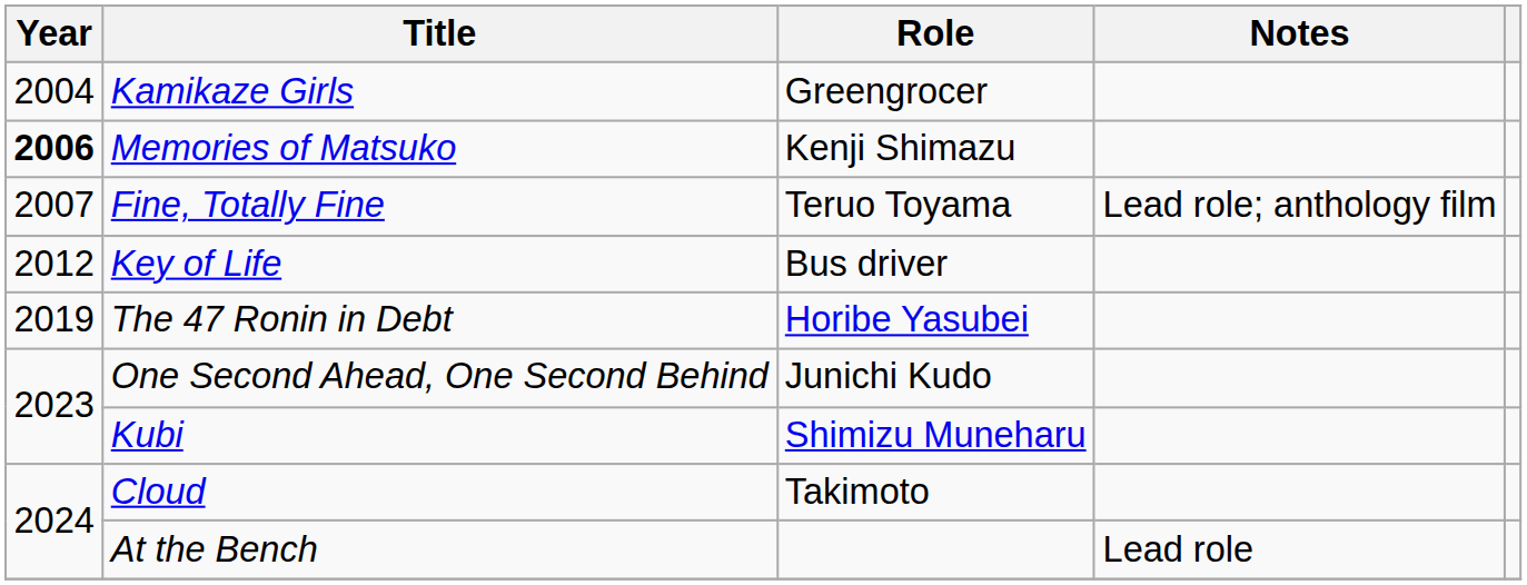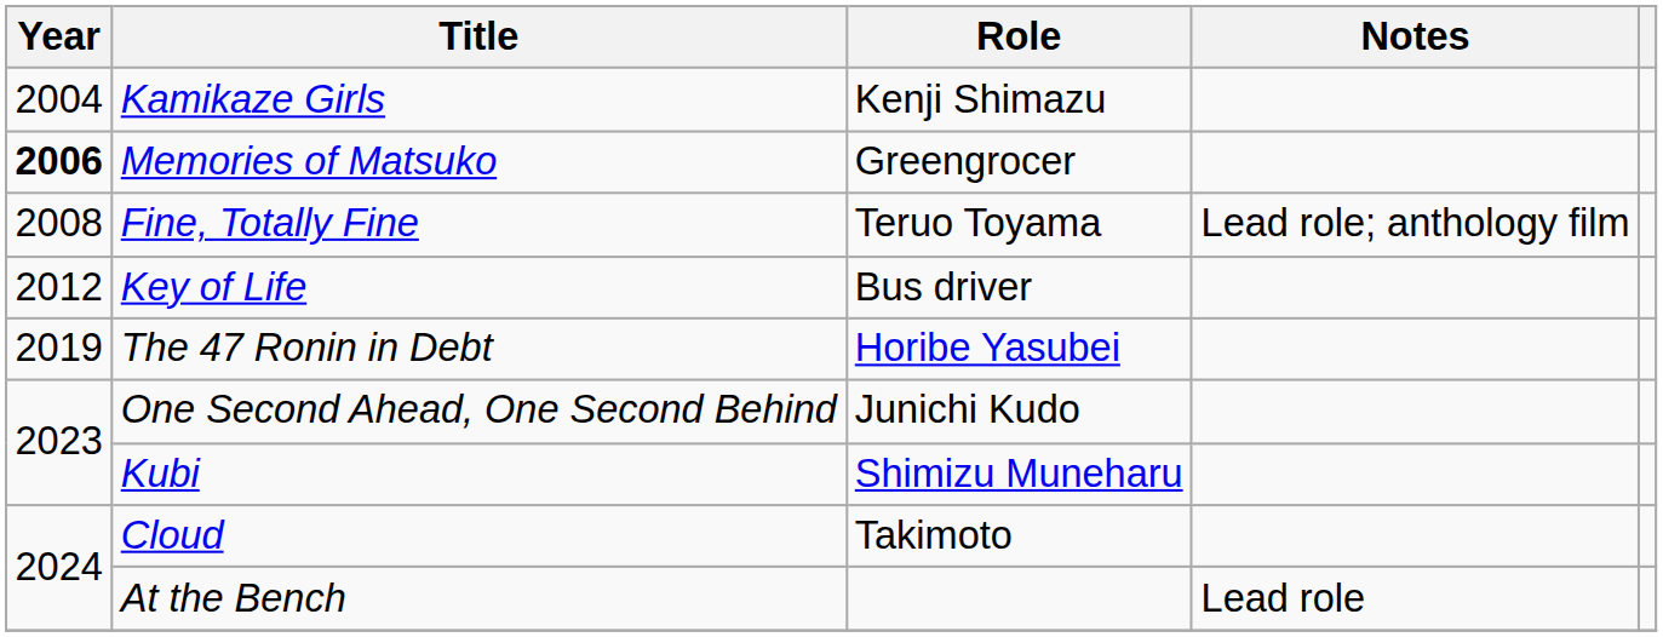Kamikaze Girls | Role: Greengrocer -> Kenji Shimazu
Memories of Matsuko | Role: Kenji Shimazu -> Greengrocer
Fine, Totally Fine | Year: 2007 -> 2008
